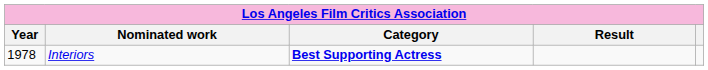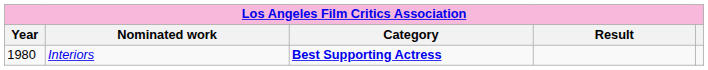Interiors | Year: 1978 -> 1980
